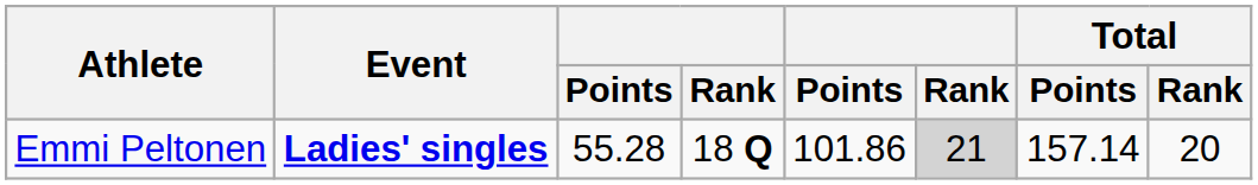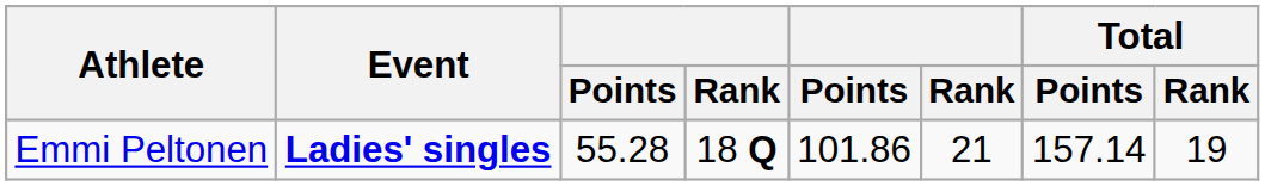Emmi Peltonen | column 6: lightgrey background -> no background
Emmi Peltonen | Total / Rank: 20 -> 19
